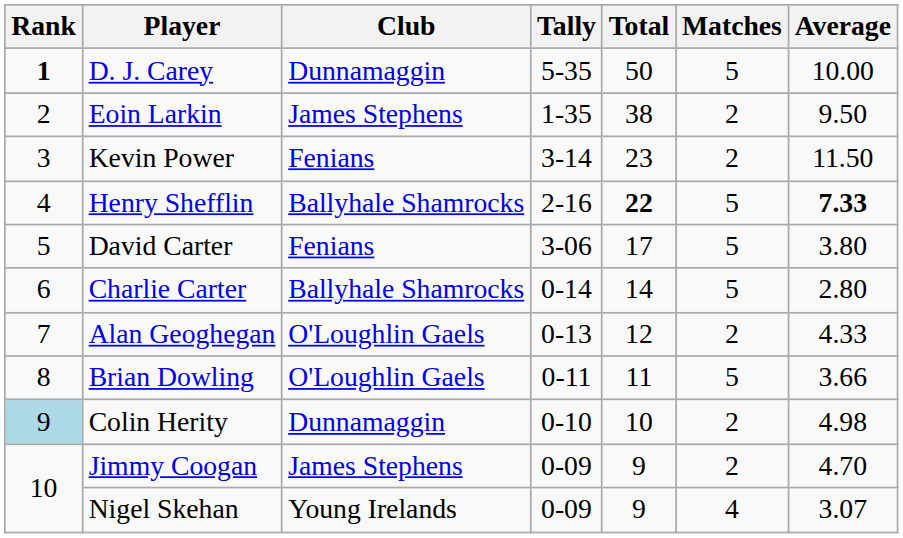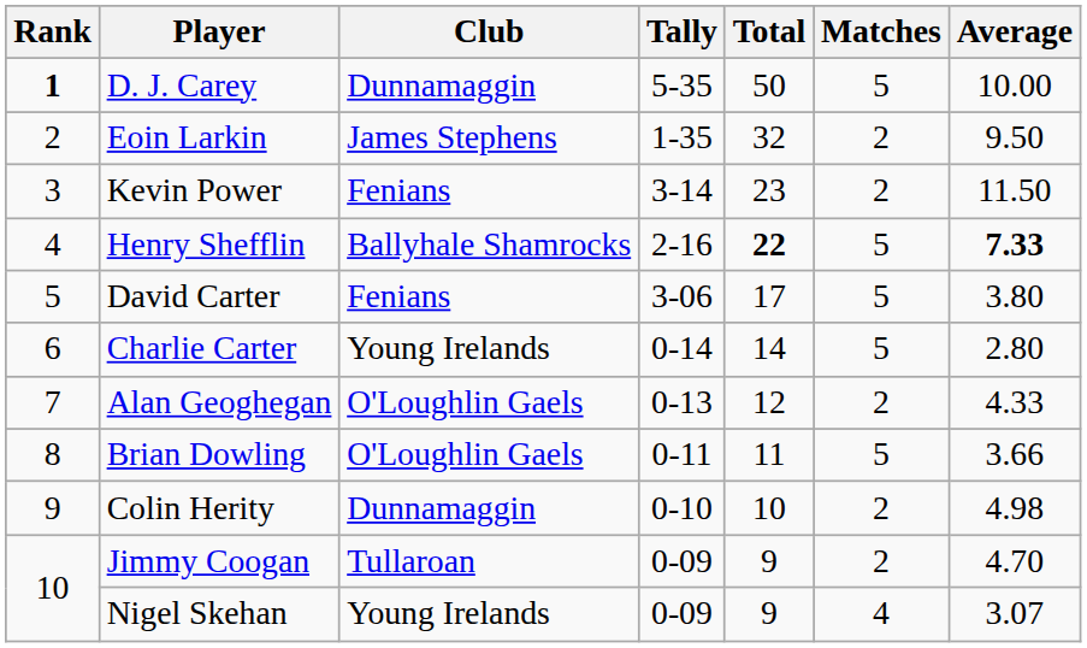Eoin Larkin | Total: 38 -> 32
Charlie Carter | Club: Ballyhale Shamrocks -> Young Irelands
Colin Herity | Rank: lightblue background -> no background
Jimmy Coogan | Club: James Stephens -> Tullaroan
